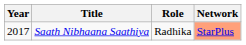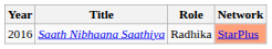Saath Nibhaana Saathiya | Year: 2017 -> 2016
